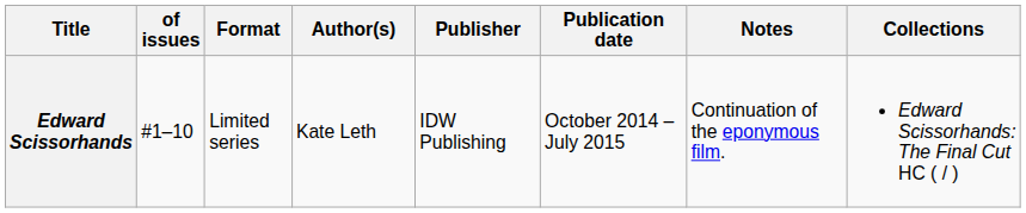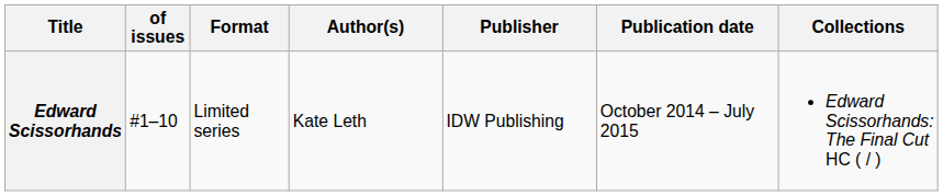- column: Notes | Continuation of the eponymous film.
